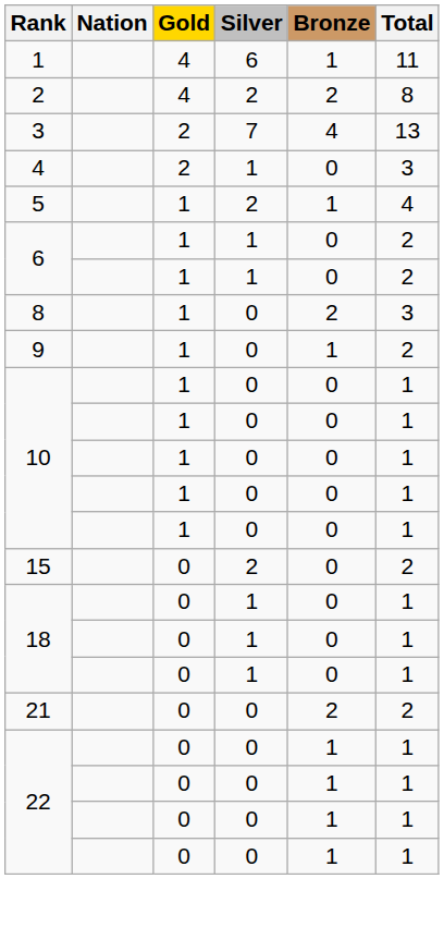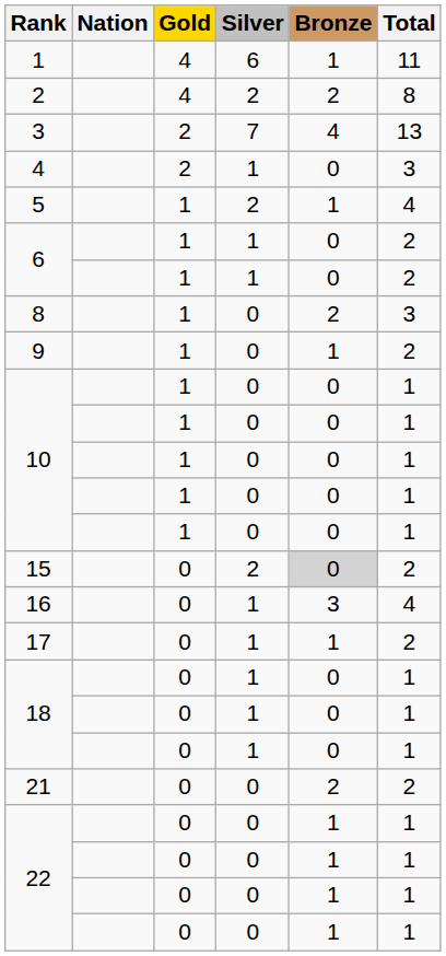15 | Bronze: no background -> lightgrey background
+ row: 16 | 0 | 1 | 3 | 4
+ row: 17 | 0 | 1 | 1 | 2
